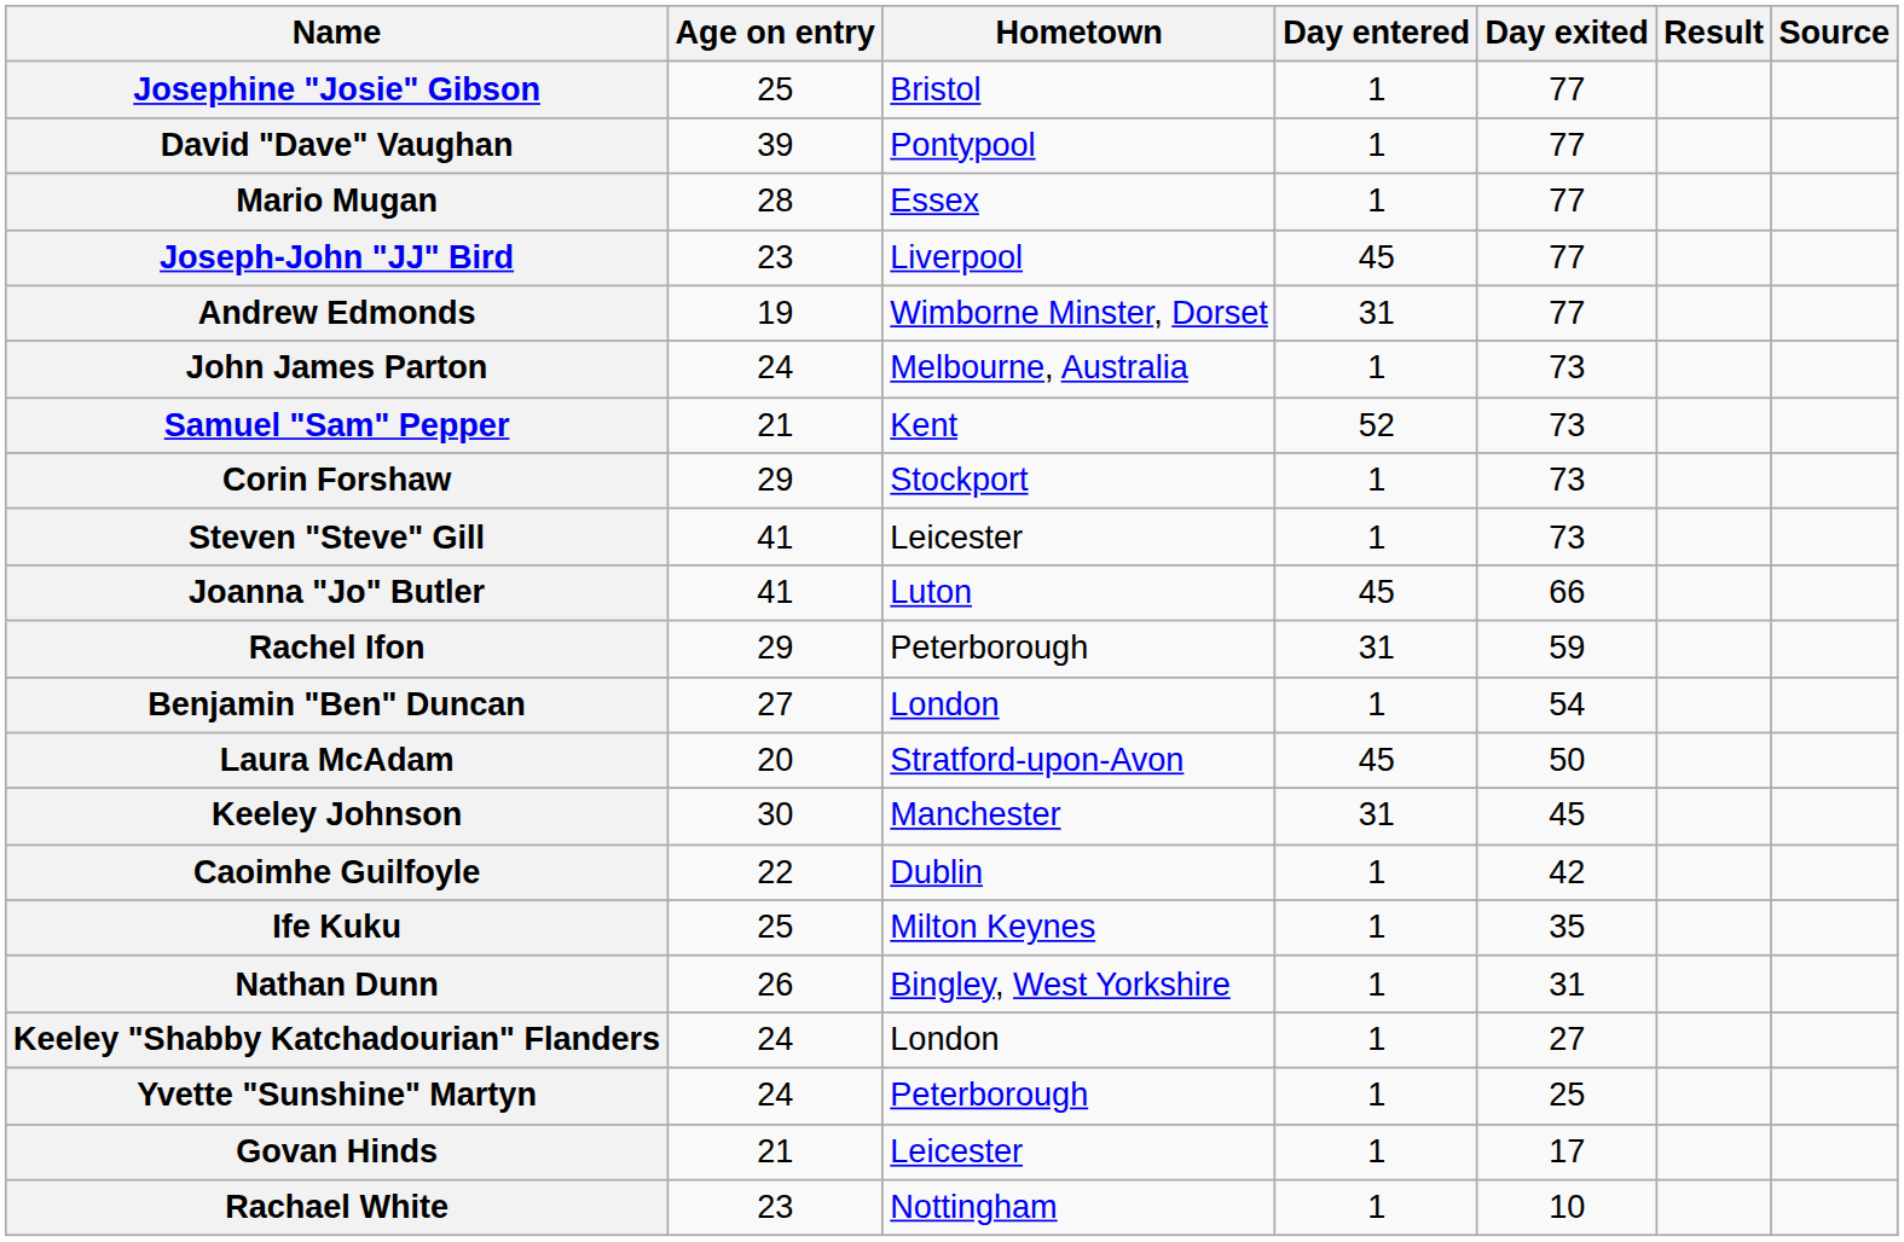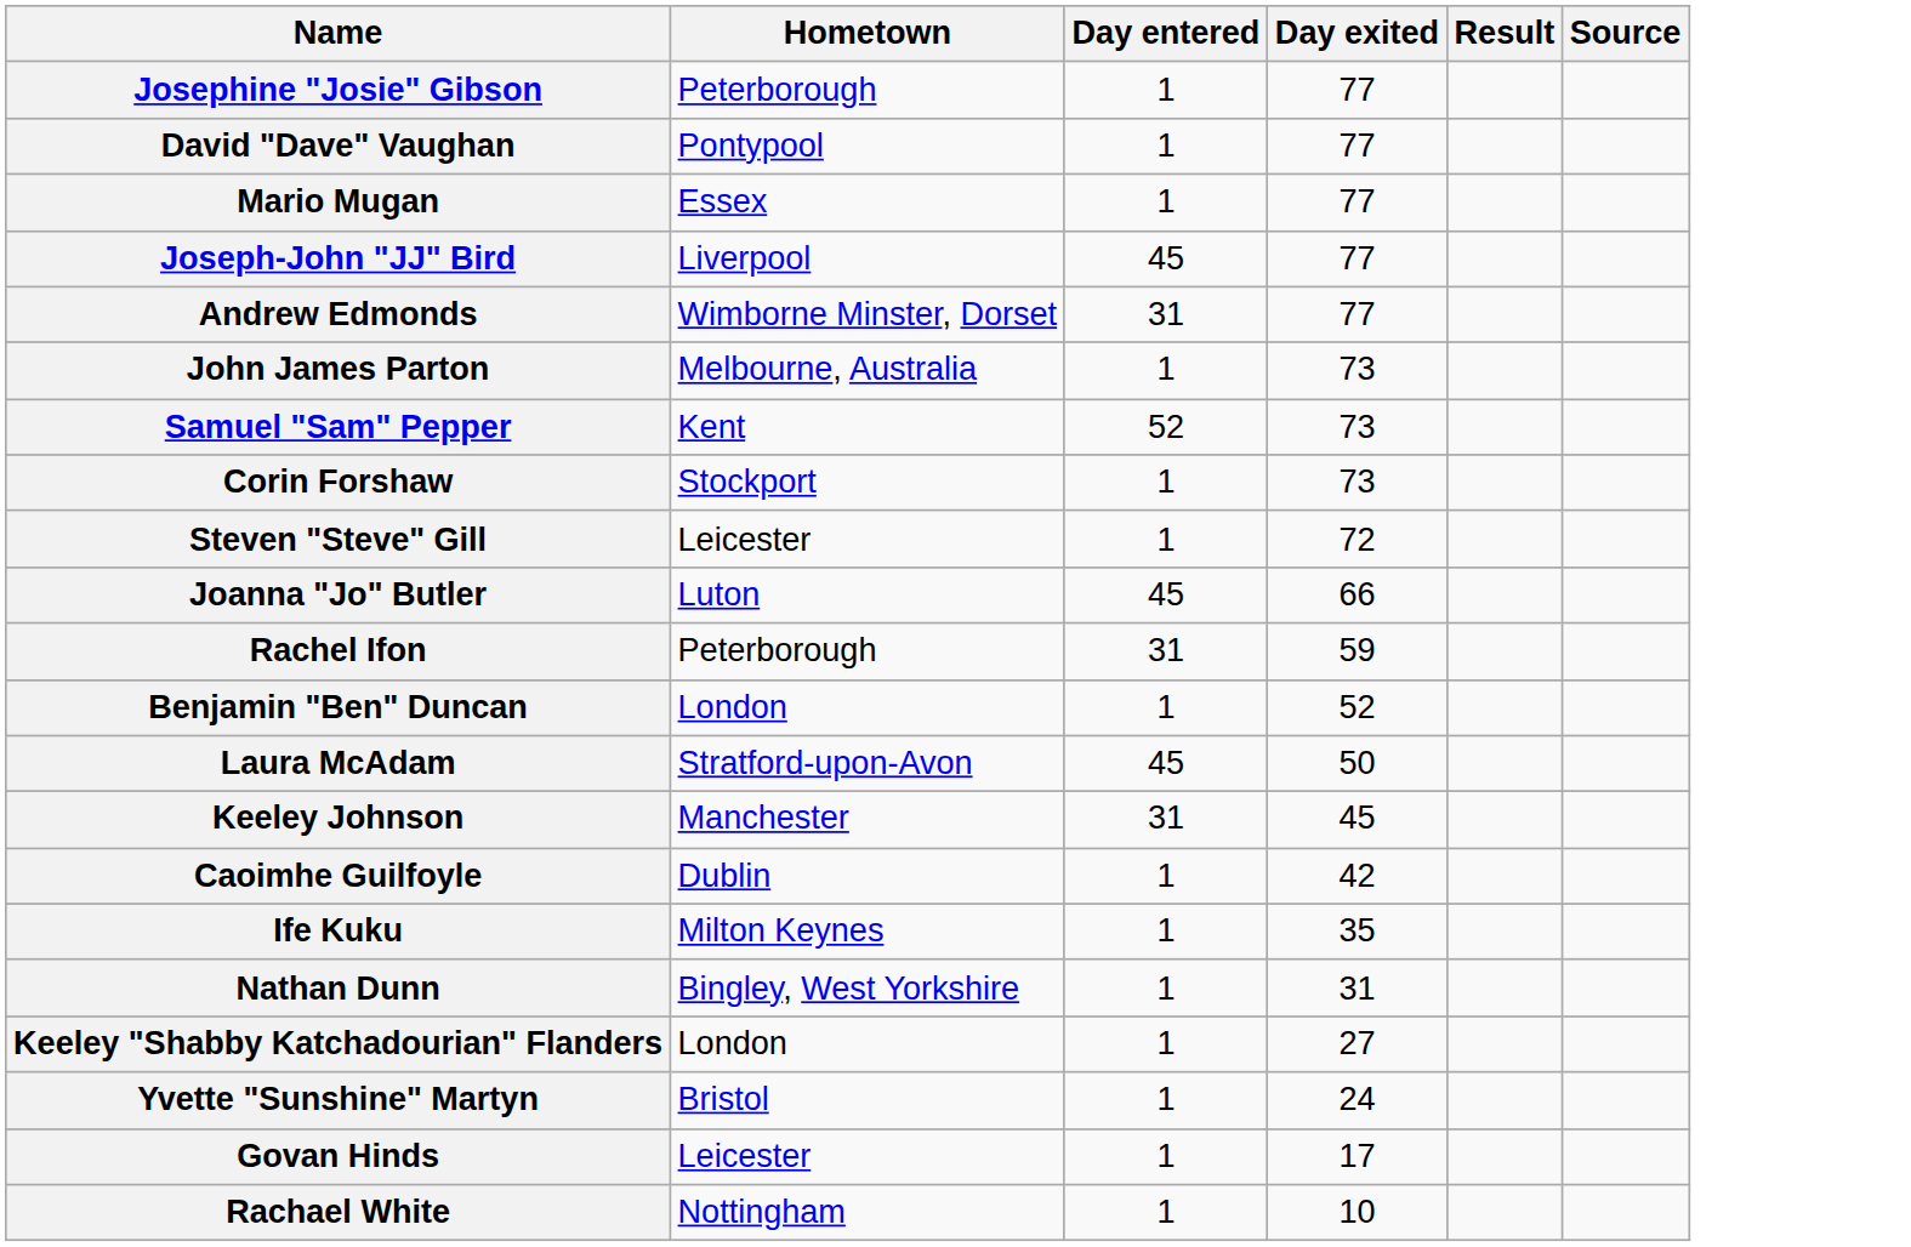- column: Age on entry | 25 | 39 | 28 | 23 | 19 | 24 | 21 | 29 | 41 | 41 | 29 | 27 | 20 | 30 | 22 | 25 | 26 | 24 | 24 | 21 | 23
Josephine "Josie" Gibson | Hometown: Bristol -> Peterborough
Steven "Steve" Gill | Day exited: 73 -> 72
Benjamin "Ben" Duncan | Day exited: 54 -> 52
Yvette "Sunshine" Martyn | Hometown: Peterborough -> Bristol
Yvette "Sunshine" Martyn | Day exited: 25 -> 24
